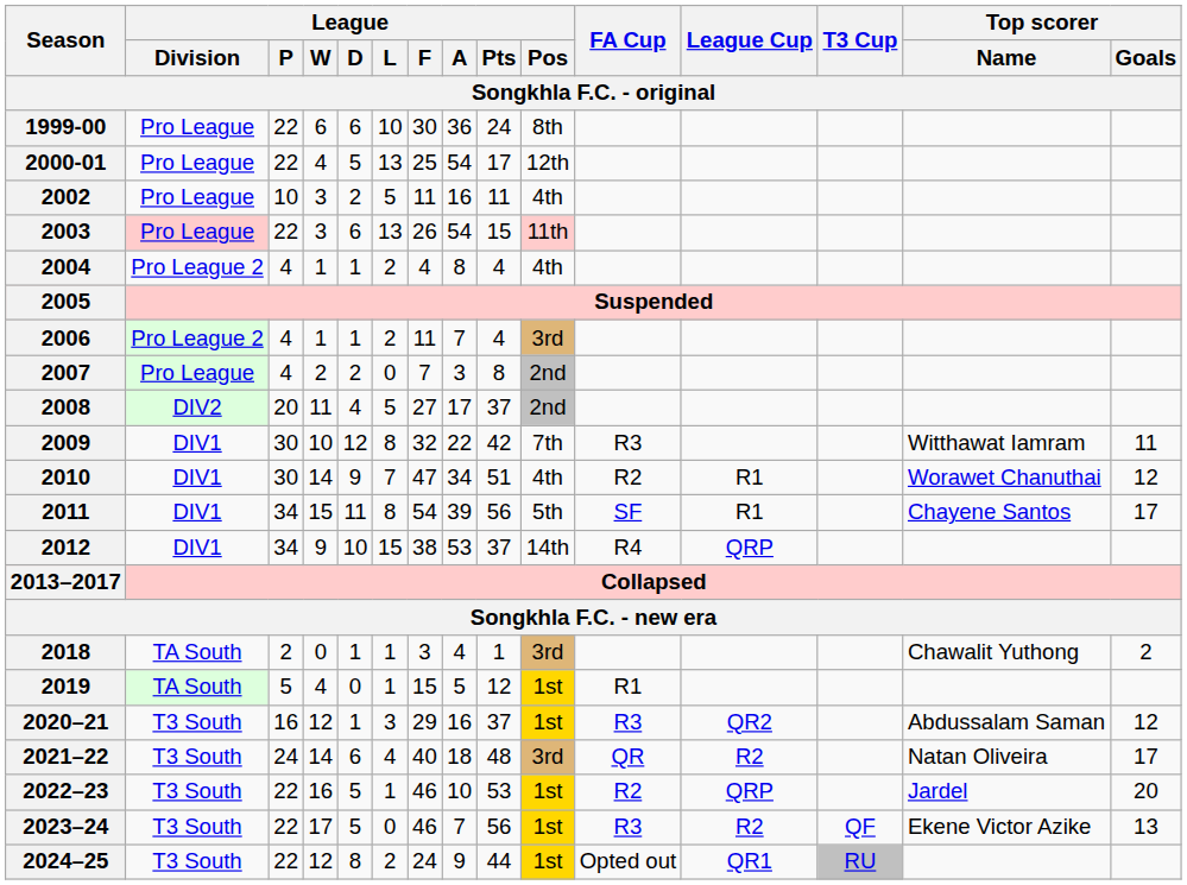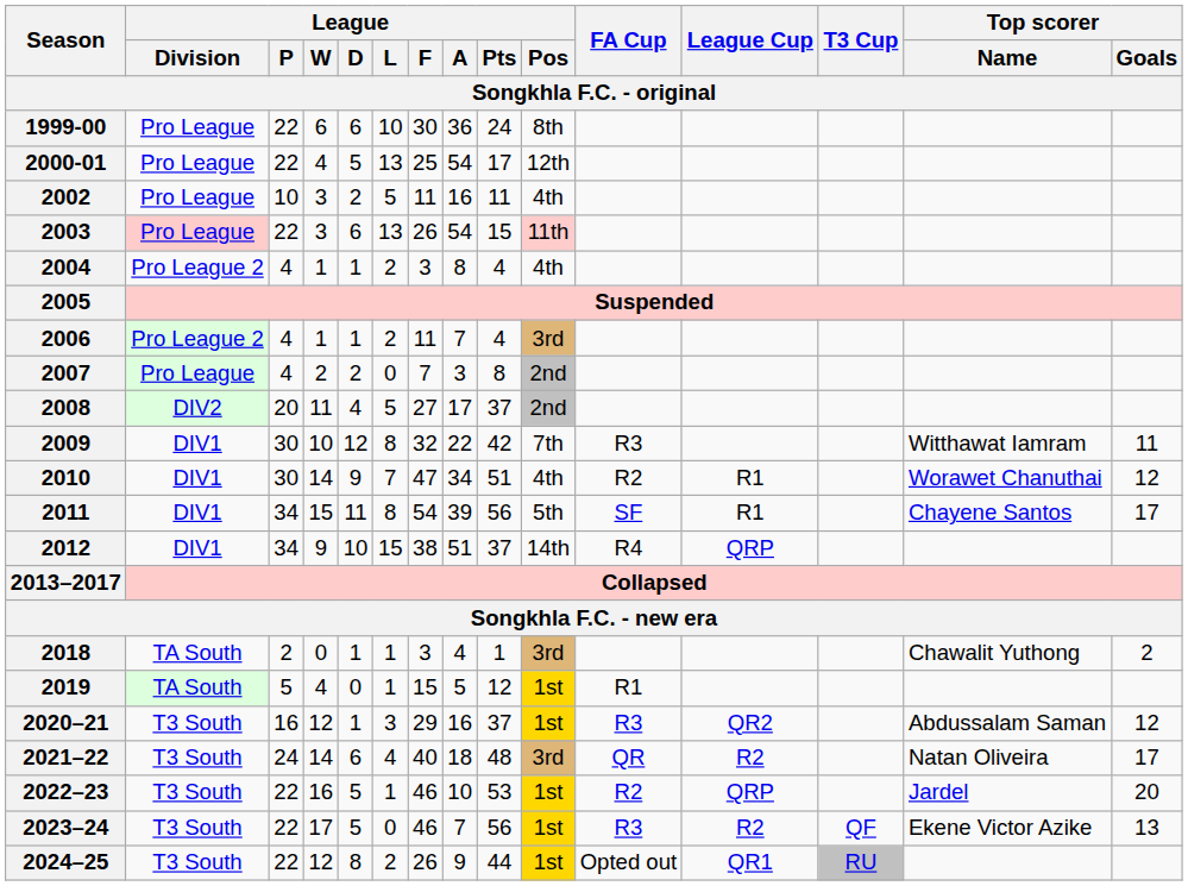2004 | League / F: 4 -> 3
2012 | League / A: 53 -> 51
2024–25 | League / F: 24 -> 26
